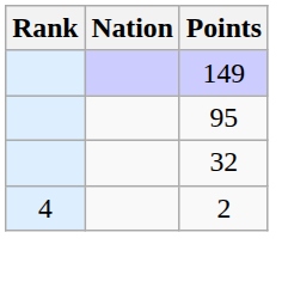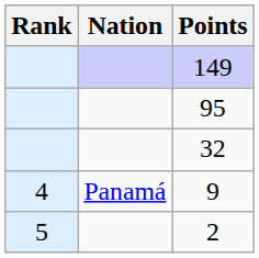+ row: 4 | Panamá | 9
2 | Rank: 4 -> 5
